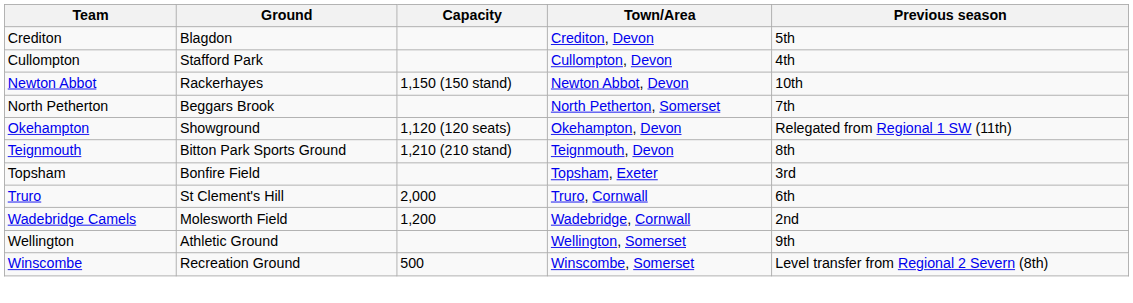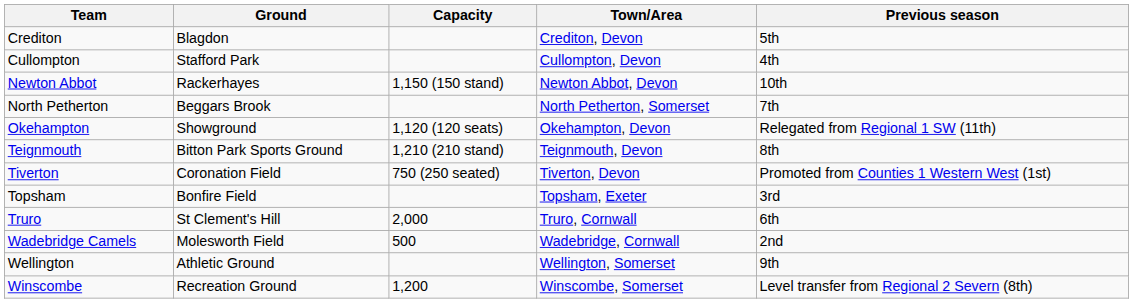+ row: Tiverton | Coronation Field | 750 (250 seated) | Tiverton, Devon | Promoted from Counties 1 Western West (1st)
Wadebridge Camels | Capacity: 1,200 -> 500
Winscombe | Capacity: 500 -> 1,200
